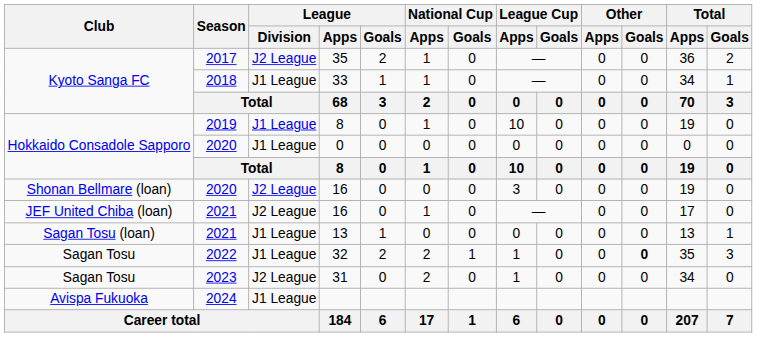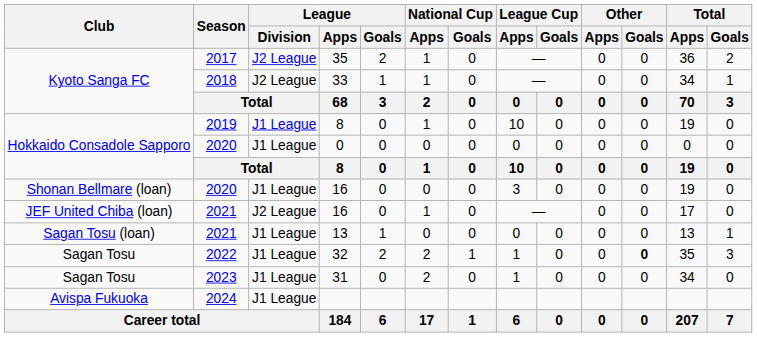33 | League / Division: J1 League -> J2 League
2020 / 16 | League / Division: J2 League -> J1 League
31 | League / Division: J2 League -> J1 League
